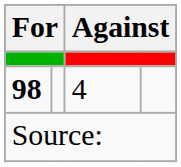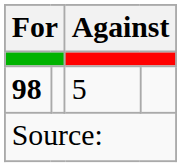98 | column 3: 4 -> 5
